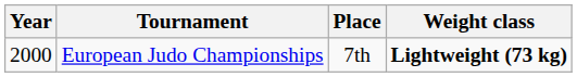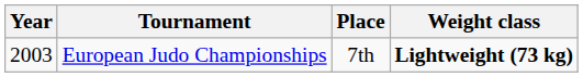European Judo Championships | Year: 2000 -> 2003
